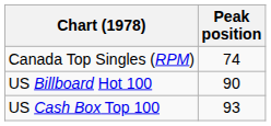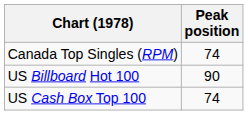US Cash Box Top 100 | Peak position: 93 -> 74
